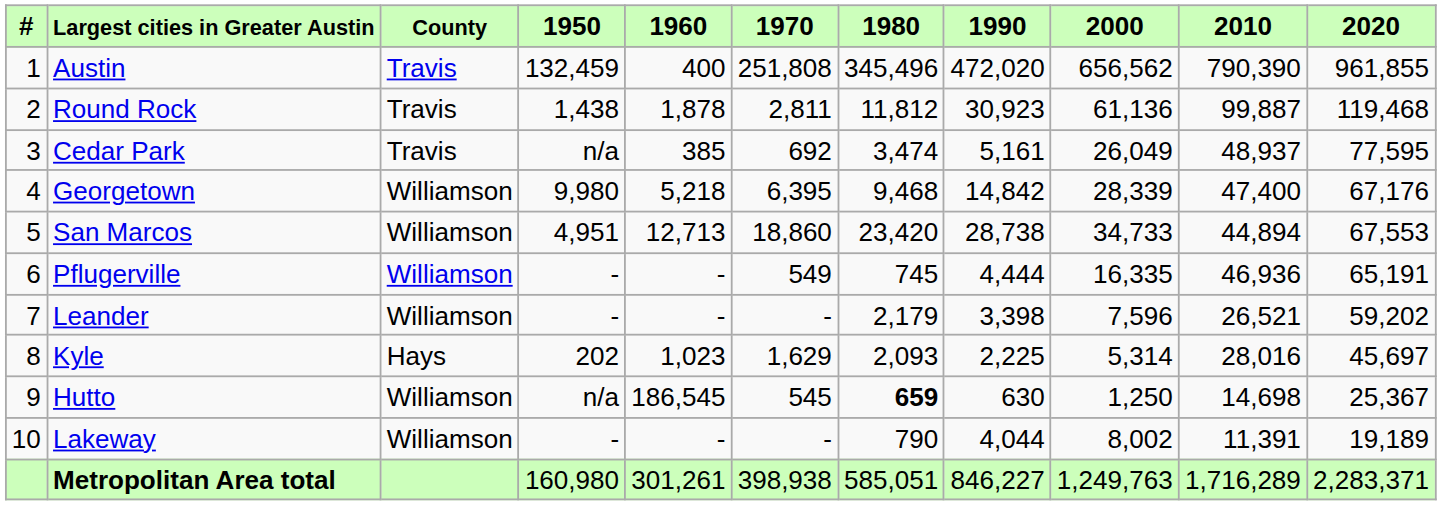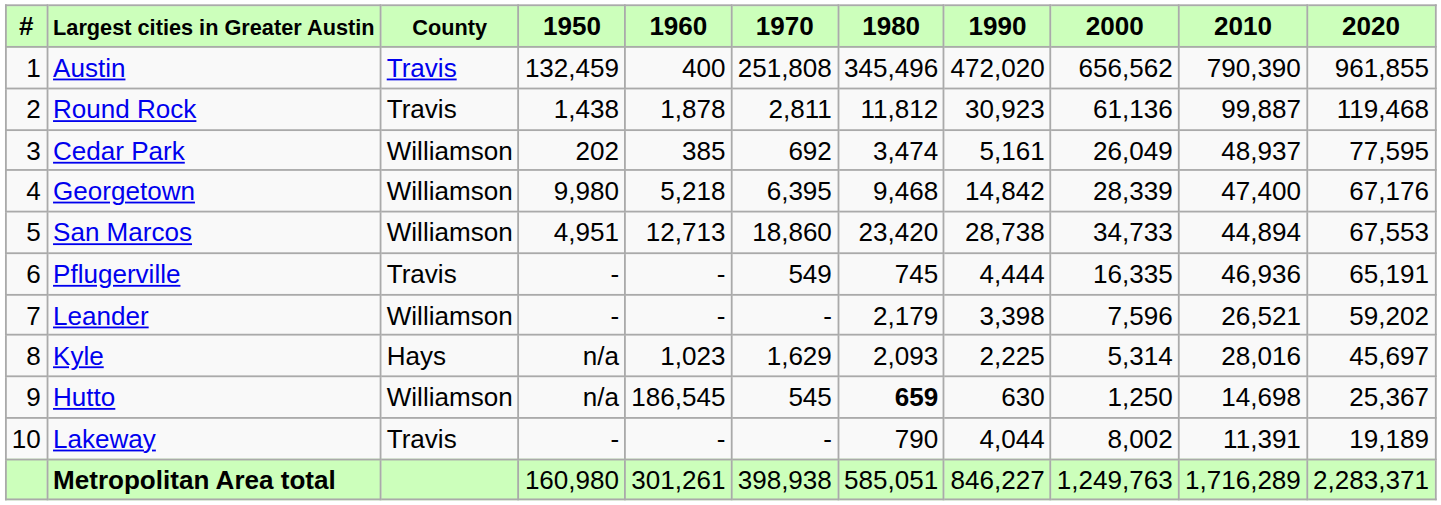Cedar Park | County: Travis -> Williamson
Cedar Park | 1950: n/a -> 202
Pflugerville | County: Williamson -> Travis
Kyle | 1950: 202 -> n/a
Lakeway | County: Williamson -> Travis
